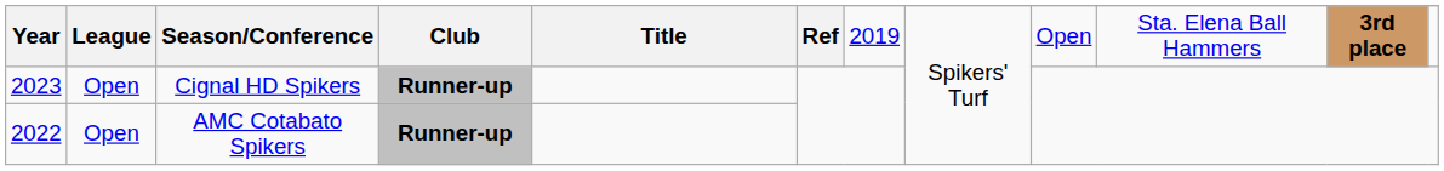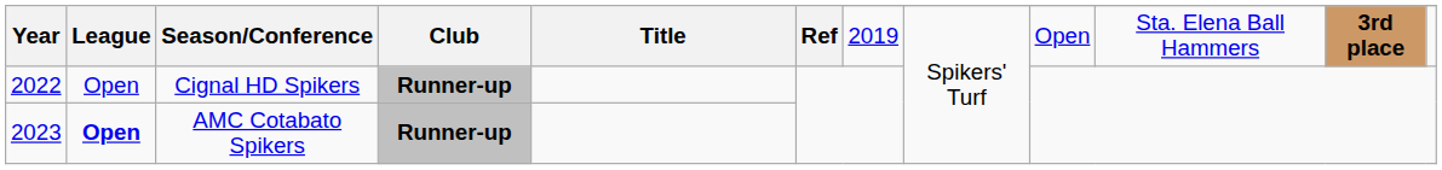Cignal HD Spikers | Year: 2023 -> 2022
AMC Cotabato Spikers | Year: 2022 -> 2023
AMC Cotabato Spikers | League: normal -> bold
